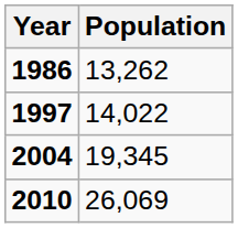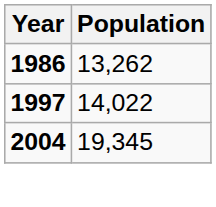- row: 2010 | 26,069
